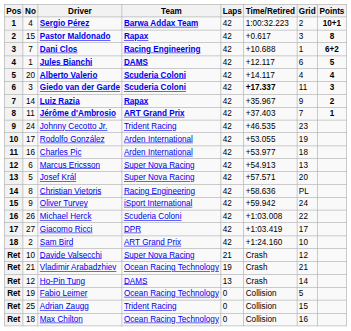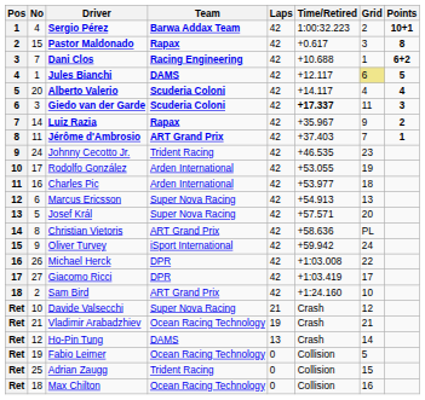Jules Bianchi | Grid: no background -> khaki background
Christian Vietoris | Team: Racing Engineering -> ART Grand Prix
Michael Herck | Team: Scuderia Coloni -> DPR
